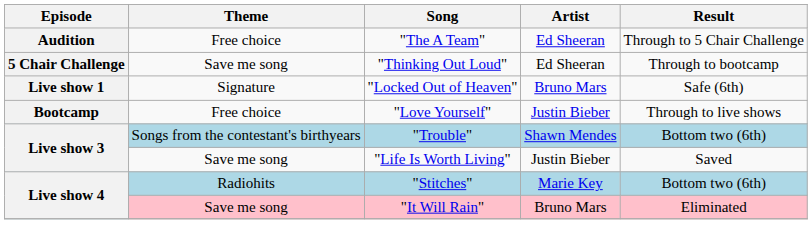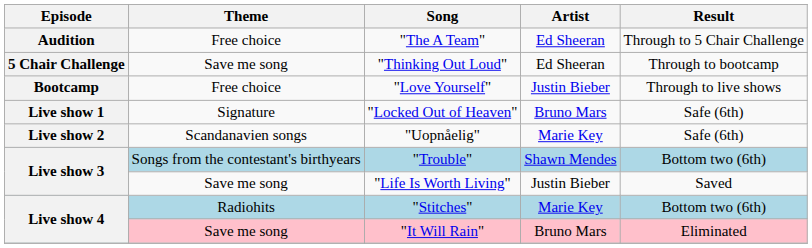rows swapped: "Love Yourself" <-> "Locked Out of Heaven"
+ row: Live show 2 | Scandanavien songs | "Uopnåelig" | Marie Key | Safe (6th)
